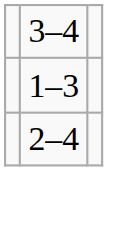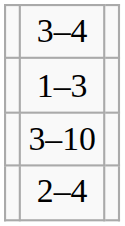+ row: 3–10
